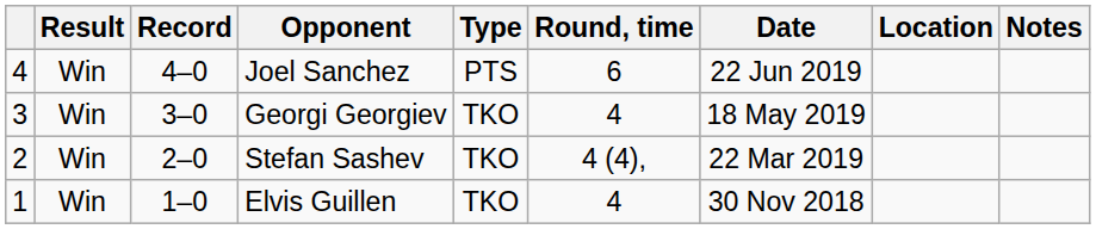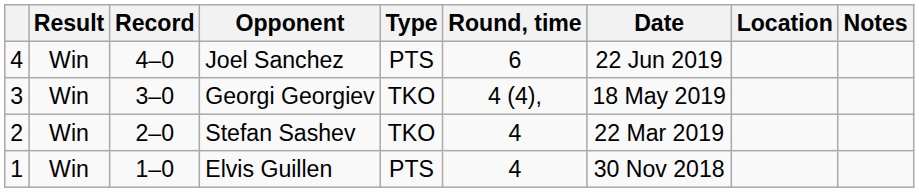Georgi Georgiev | Round, time: 4 -> 4 (4),
Stefan Sashev | Round, time: 4 (4), -> 4
Elvis Guillen | Type: TKO -> PTS
